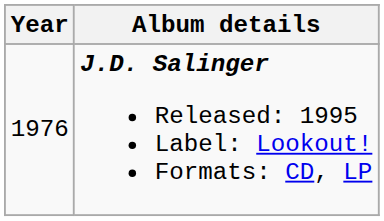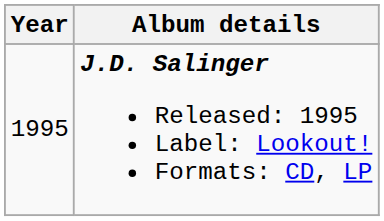J.D. Salinger Released: 1995 Label: Lookout! Formats: CD, LP | Year: 1976 -> 1995
